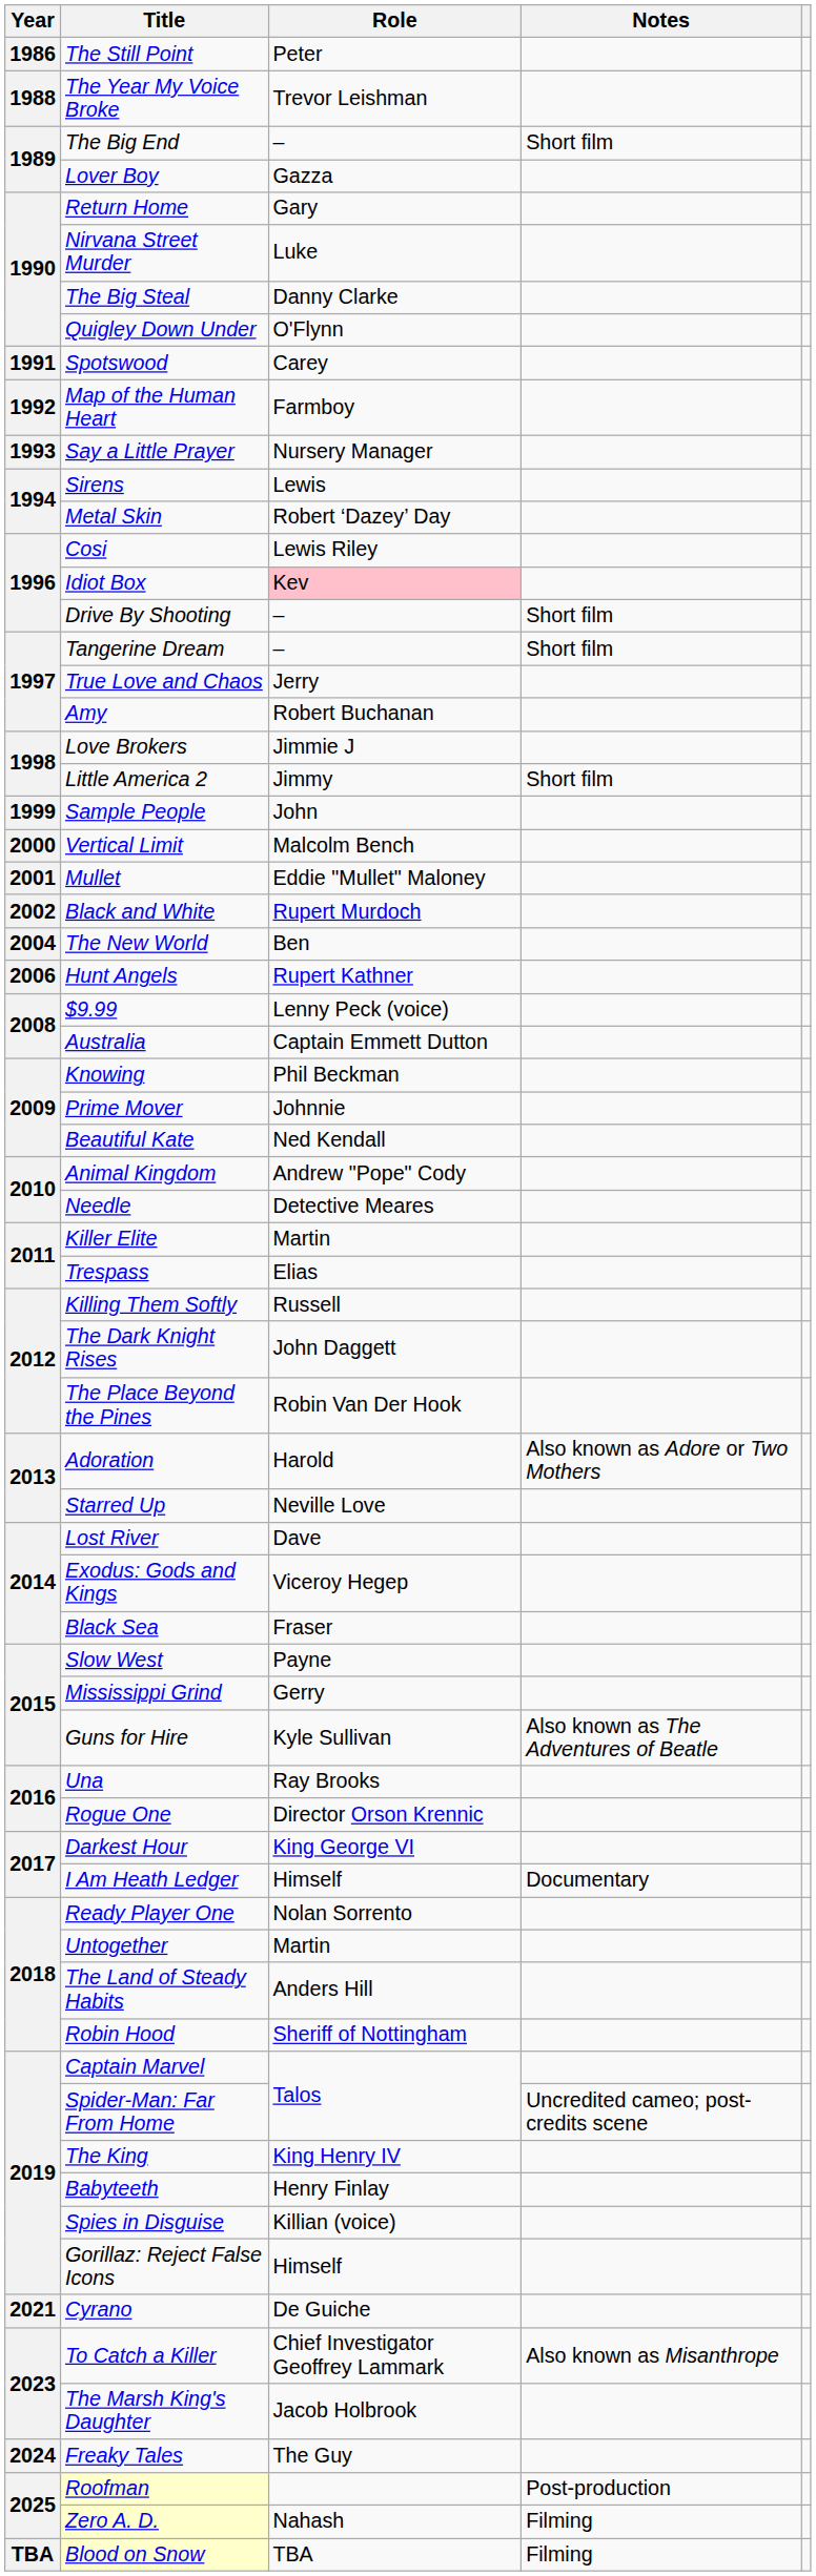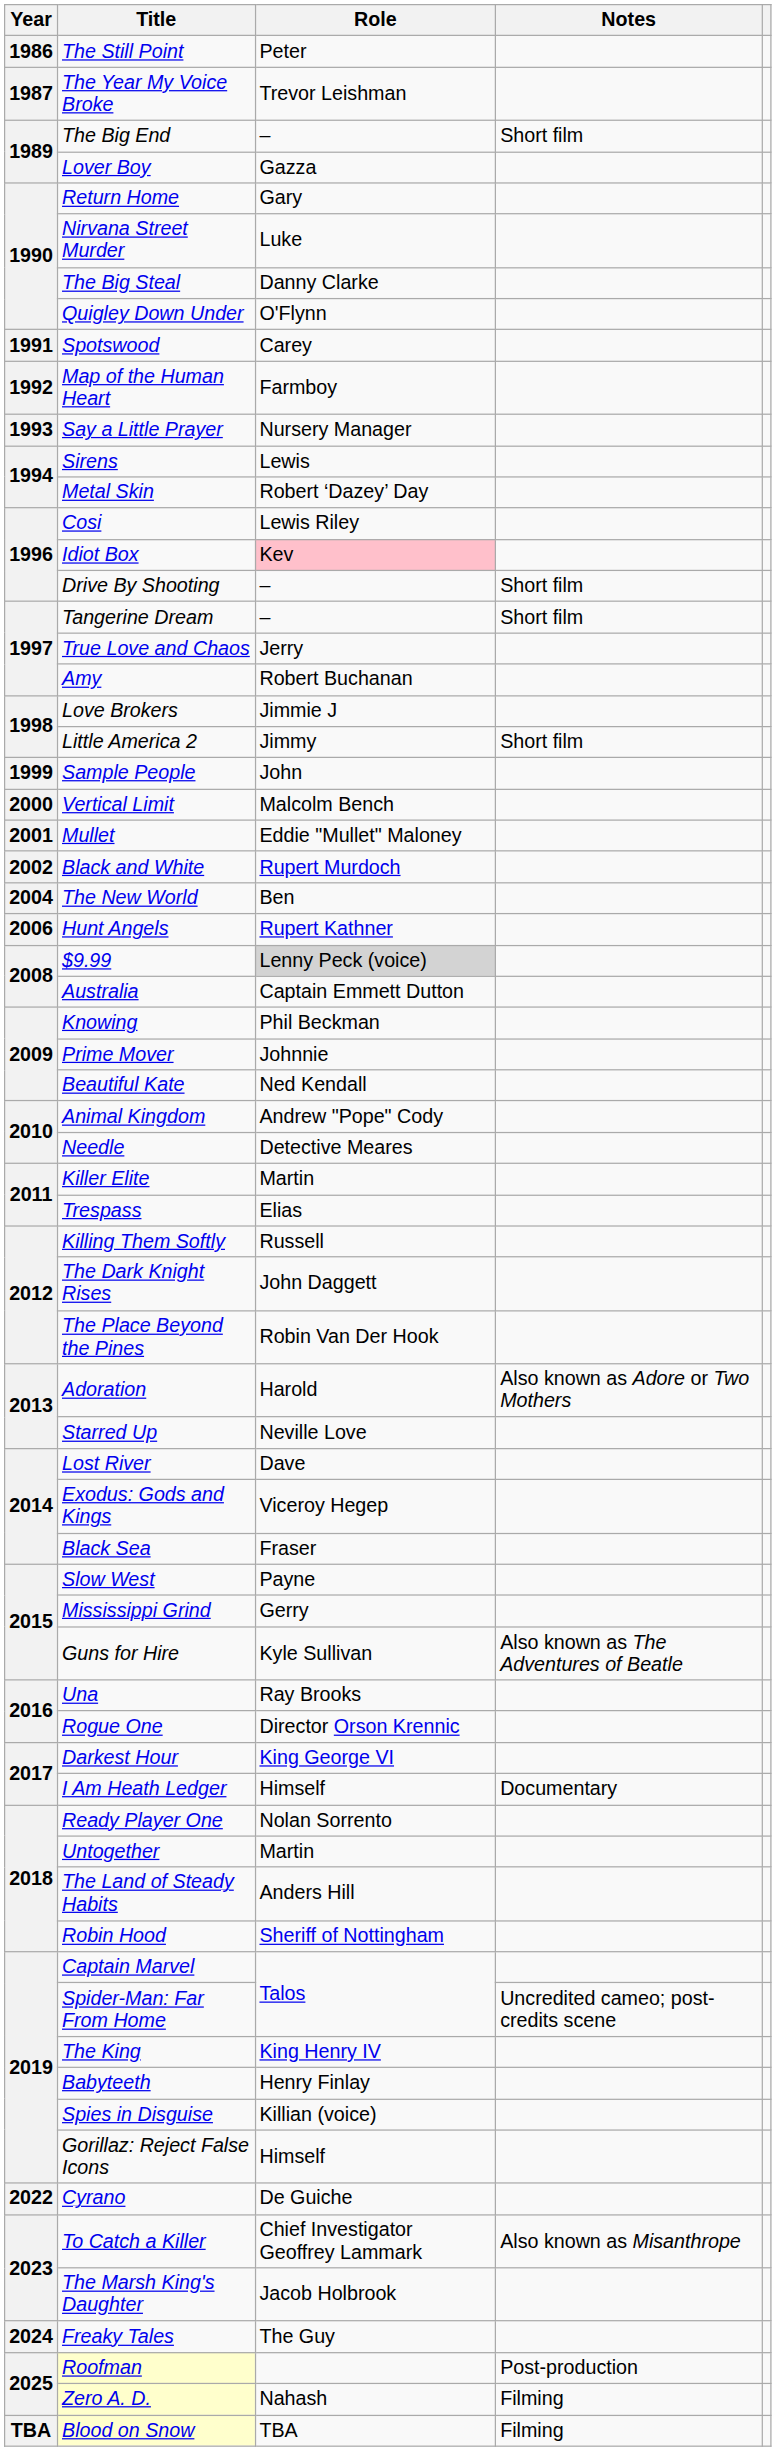The Year My Voice Broke | Year: 1988 -> 1987
$9.99 | Role: no background -> lightgrey background
Cyrano | Year: 2021 -> 2022
